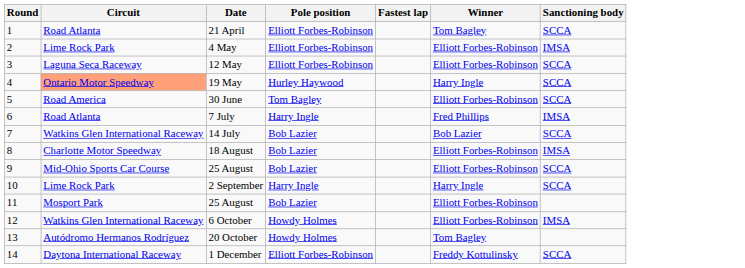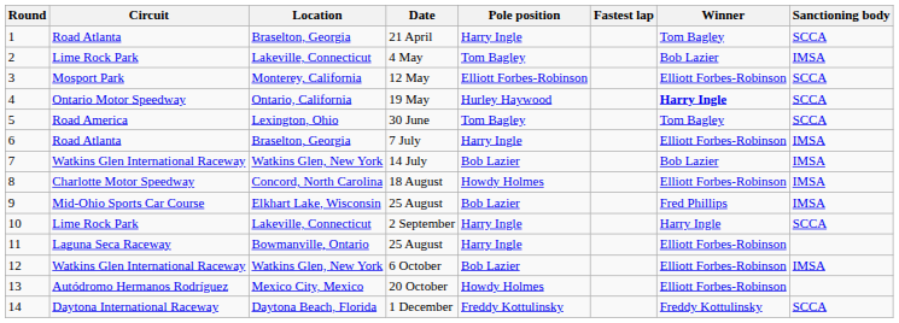+ column: Location | Braselton, Georgia | Lakeville, Connecticut | Monterey, California | Ontario, California | Lexington, Ohio | Braselton, Georgia | Watkins Glen, New York | Concord, North Carolina | Elkhart Lake, Wisconsin | Lakeville, Connecticut | Bowmanville, Ontario | Watkins Glen, New York | Mexico City, Mexico | Daytona Beach, Florida
21 April | Pole position: Elliott Forbes-Robinson -> Harry Ingle
4 May | Pole position: Elliott Forbes-Robinson -> Tom Bagley
4 May | Winner: Elliott Forbes-Robinson -> Bob Lazier
12 May | Circuit: Laguna Seca Raceway -> Mosport Park
19 May | Circuit: lightsalmon background -> no background
19 May | Winner: normal -> bold
30 June | Winner: Elliott Forbes-Robinson -> Tom Bagley
7 July | Winner: Fred Phillips -> Elliott Forbes-Robinson
14 July | Sanctioning body: SCCA -> IMSA
18 August | Pole position: Bob Lazier -> Howdy Holmes
9 / 25 August | Winner: Elliott Forbes-Robinson -> Fred Phillips
9 / 25 August | Sanctioning body: SCCA -> IMSA
11 / 25 August | Circuit: Mosport Park -> Laguna Seca Raceway
11 / 25 August | Pole position: Bob Lazier -> Harry Ingle
6 October | Pole position: Howdy Holmes -> Bob Lazier
20 October | Winner: Tom Bagley -> Elliott Forbes-Robinson
1 December | Pole position: Elliott Forbes-Robinson -> Freddy Kottulinsky
